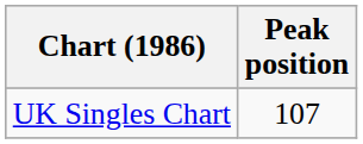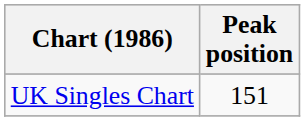UK Singles Chart | Peak position: 107 -> 151
